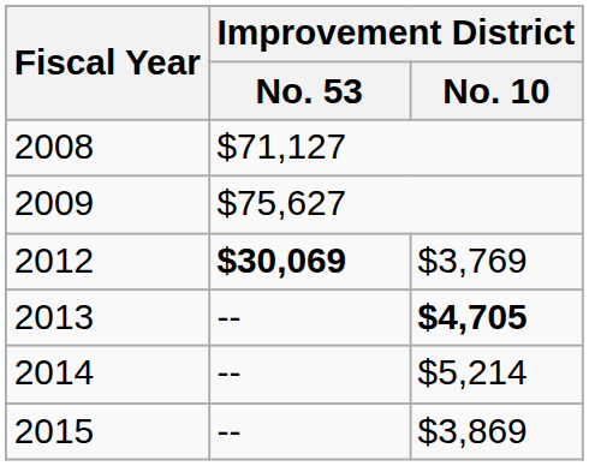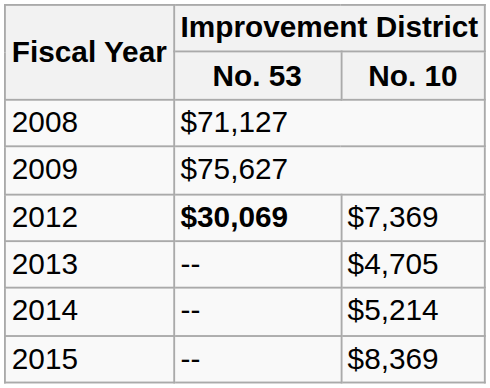2012 | Improvement District / No. 10: $3,769 -> $7,369
2013 | Improvement District / No. 10: bold -> normal
2015 | Improvement District / No. 10: $3,869 -> $8,369
